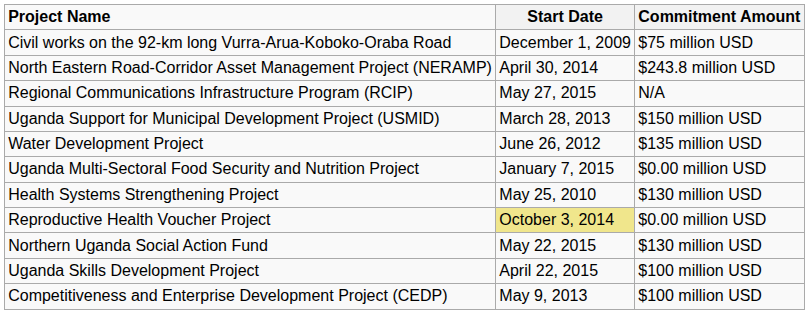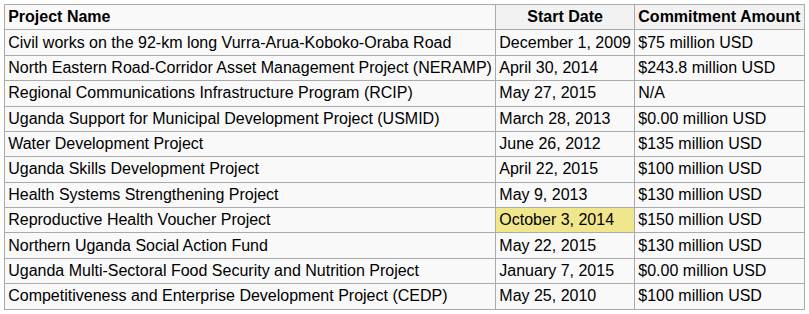Uganda Support for Municipal Development Project (USMID) | Commitment Amount: $150 million USD -> $0.00 million USD
rows swapped: Uganda Skills Development Project <-> Uganda Multi-Sectoral Food Security and Nutrition Project
Health Systems Strengthening Project | Start Date: May 25, 2010 -> May 9, 2013
Reproductive Health Voucher Project | Commitment Amount: $0.00 million USD -> $150 million USD
Competitiveness and Enterprise Development Project (CEDP) | Start Date: May 9, 2013 -> May 25, 2010
